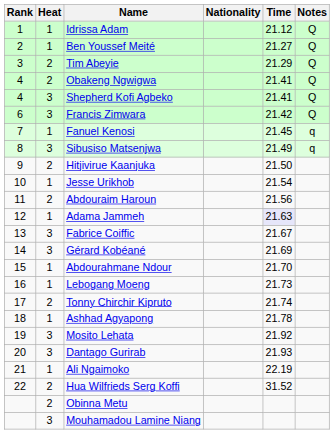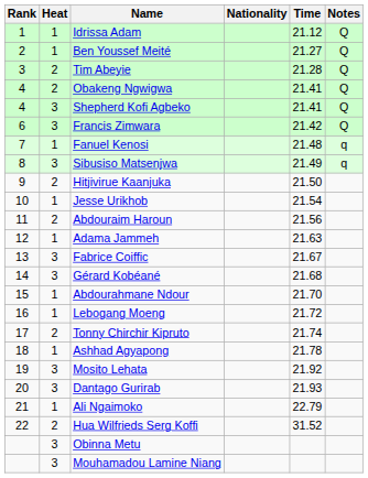Tim Abeyie | Time: 21.29 -> 21.28
Fanuel Kenosi | Time: 21.45 -> 21.48
Adama Jammeh | Time: lavender background -> no background
Gérard Kobéané | Time: 21.69 -> 21.68
Lebogang Moeng | Time: 21.73 -> 21.72
Ali Ngaimoko | Time: 22.19 -> 22.79
Obinna Metu | Heat: 2 -> 3
